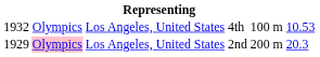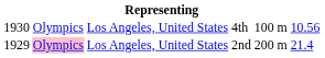4th | column 1: 1932 -> 1930
4th | column 6: 10.53 -> 10.56
2nd | column 6: 20.3 -> 21.4
